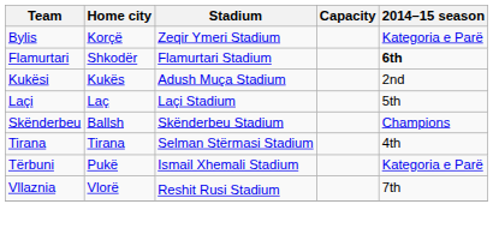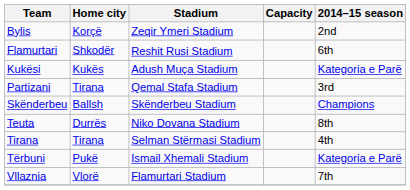Bylis | 2014–15 season: Kategoria e Parë -> 2nd
Flamurtari | Stadium: Flamurtari Stadium -> Reshit Rusi Stadium
Flamurtari | 2014–15 season: bold -> normal
Kukësi | 2014–15 season: 2nd -> Kategoria e Parë
- row: Laçi | Laç | Laçi Stadium | 5th
+ row: Partizani | Tirana | Qemal Stafa Stadium | 3rd
+ row: Teuta | Durrës | Niko Dovana Stadium | 8th
Vllaznia | Stadium: Reshit Rusi Stadium -> Flamurtari Stadium
